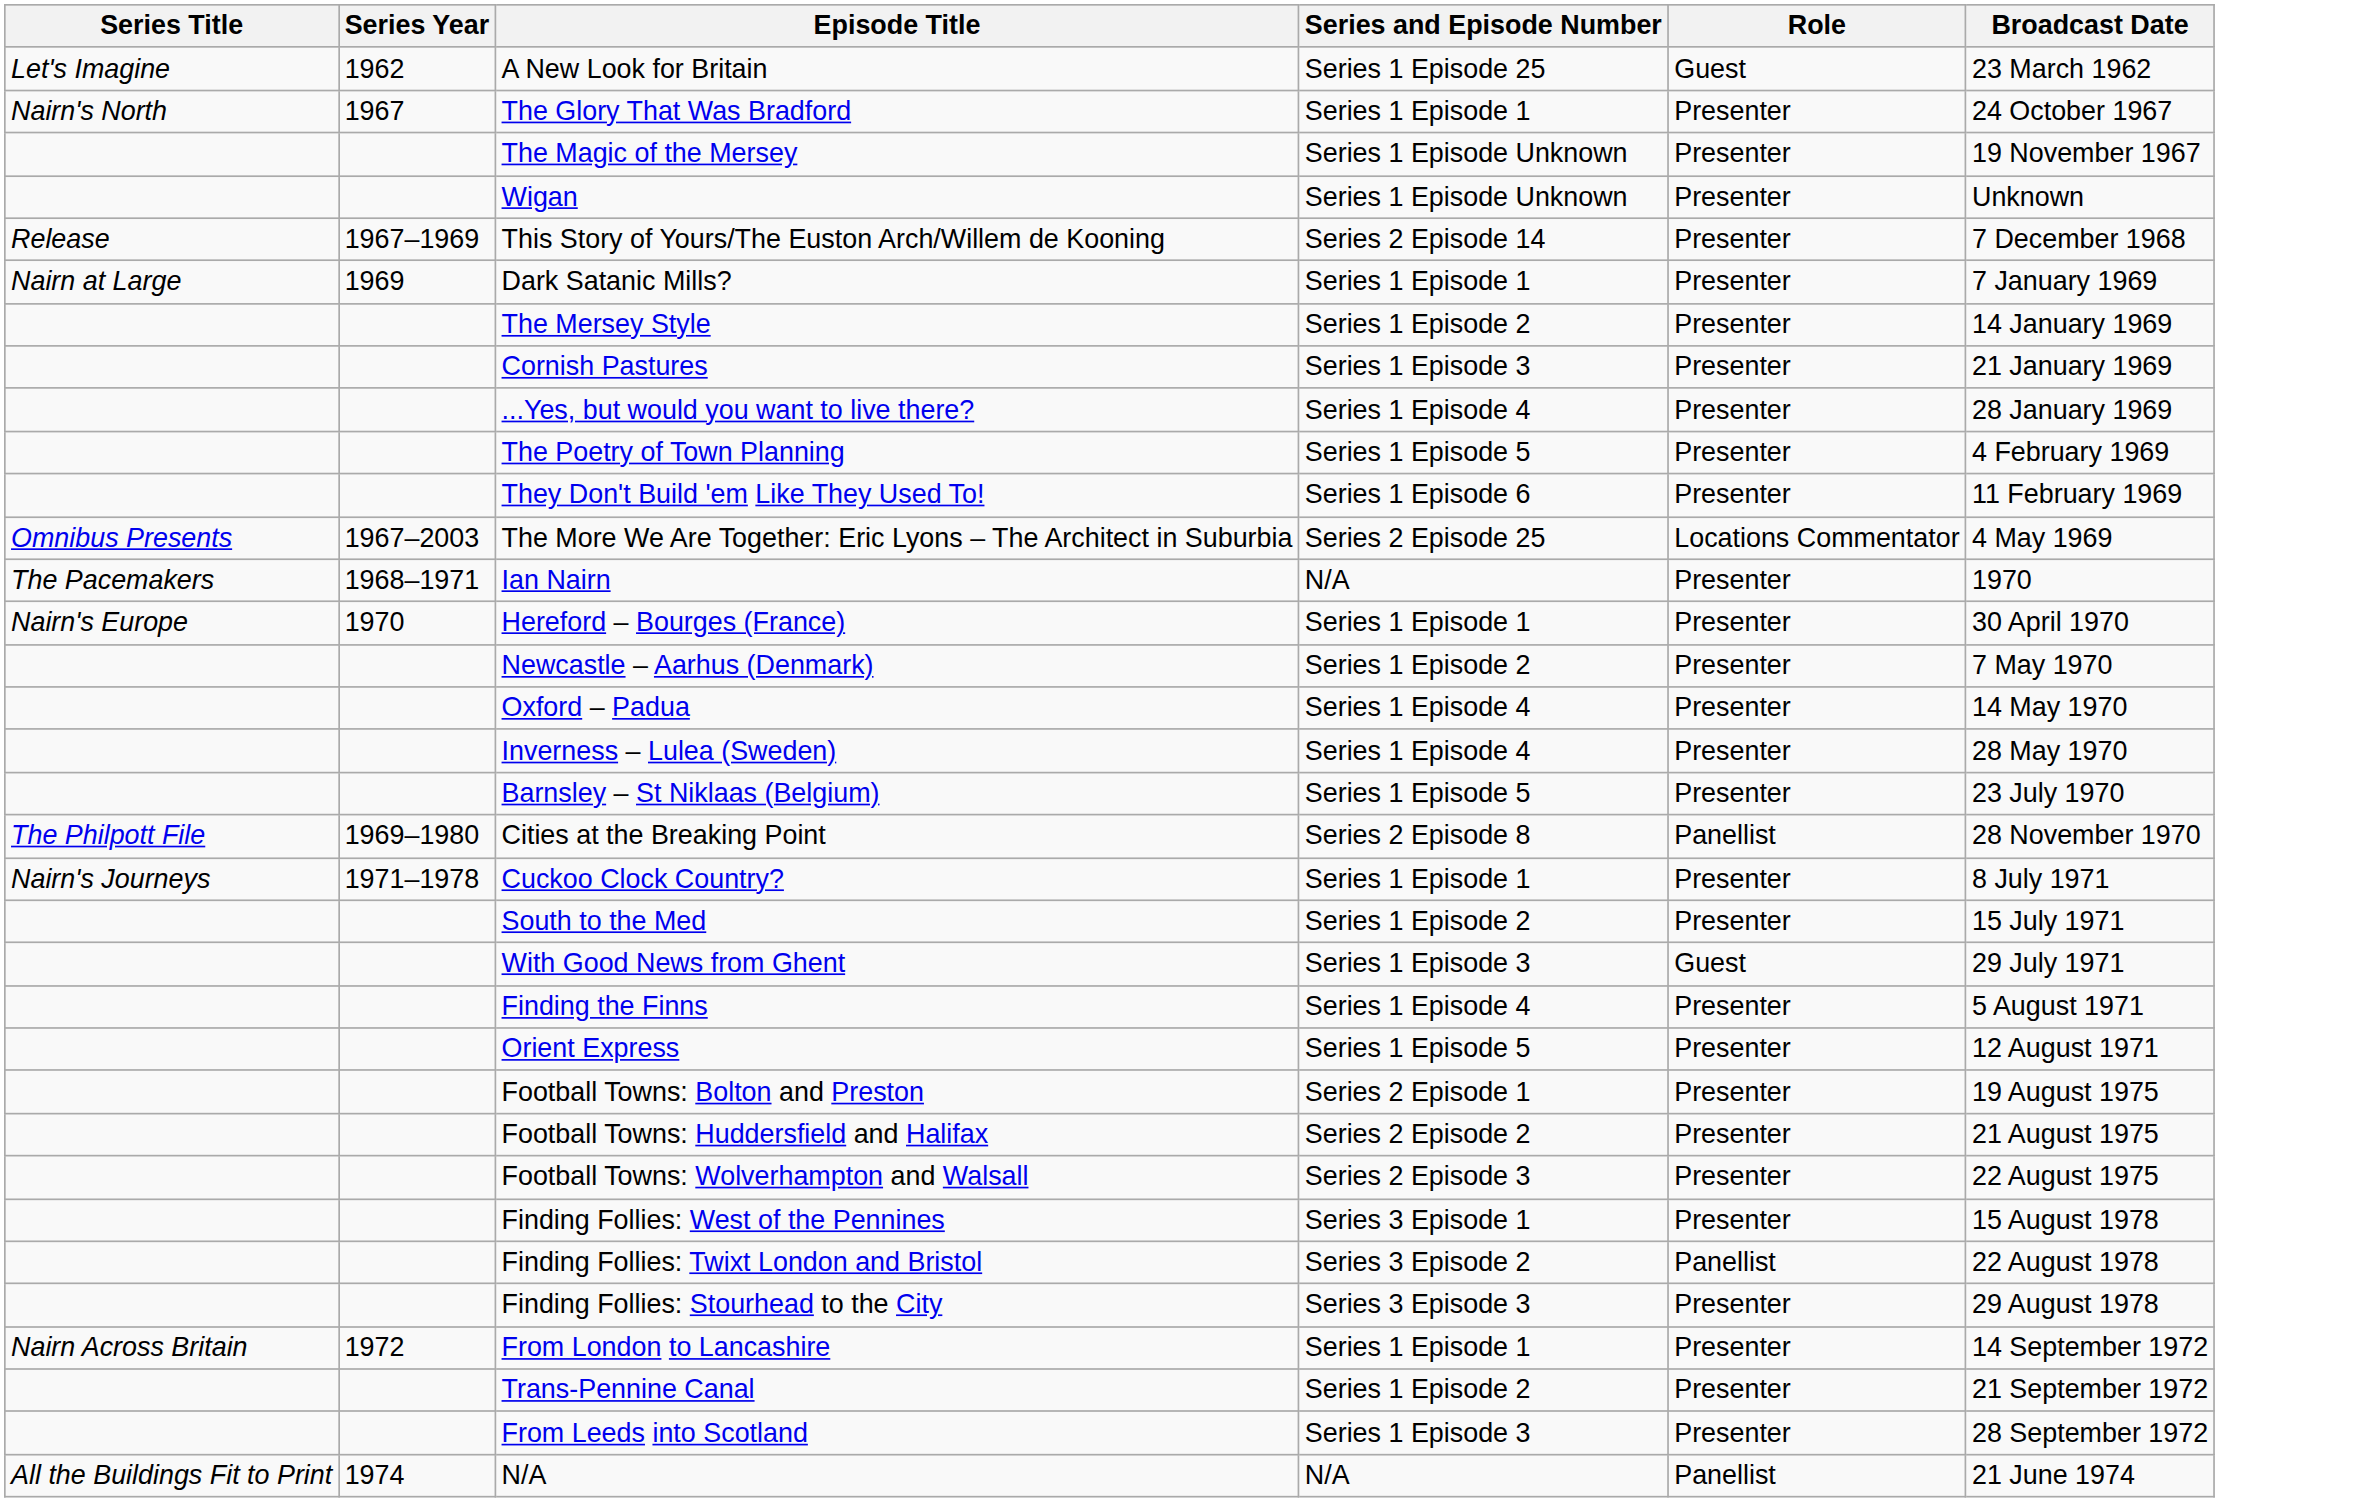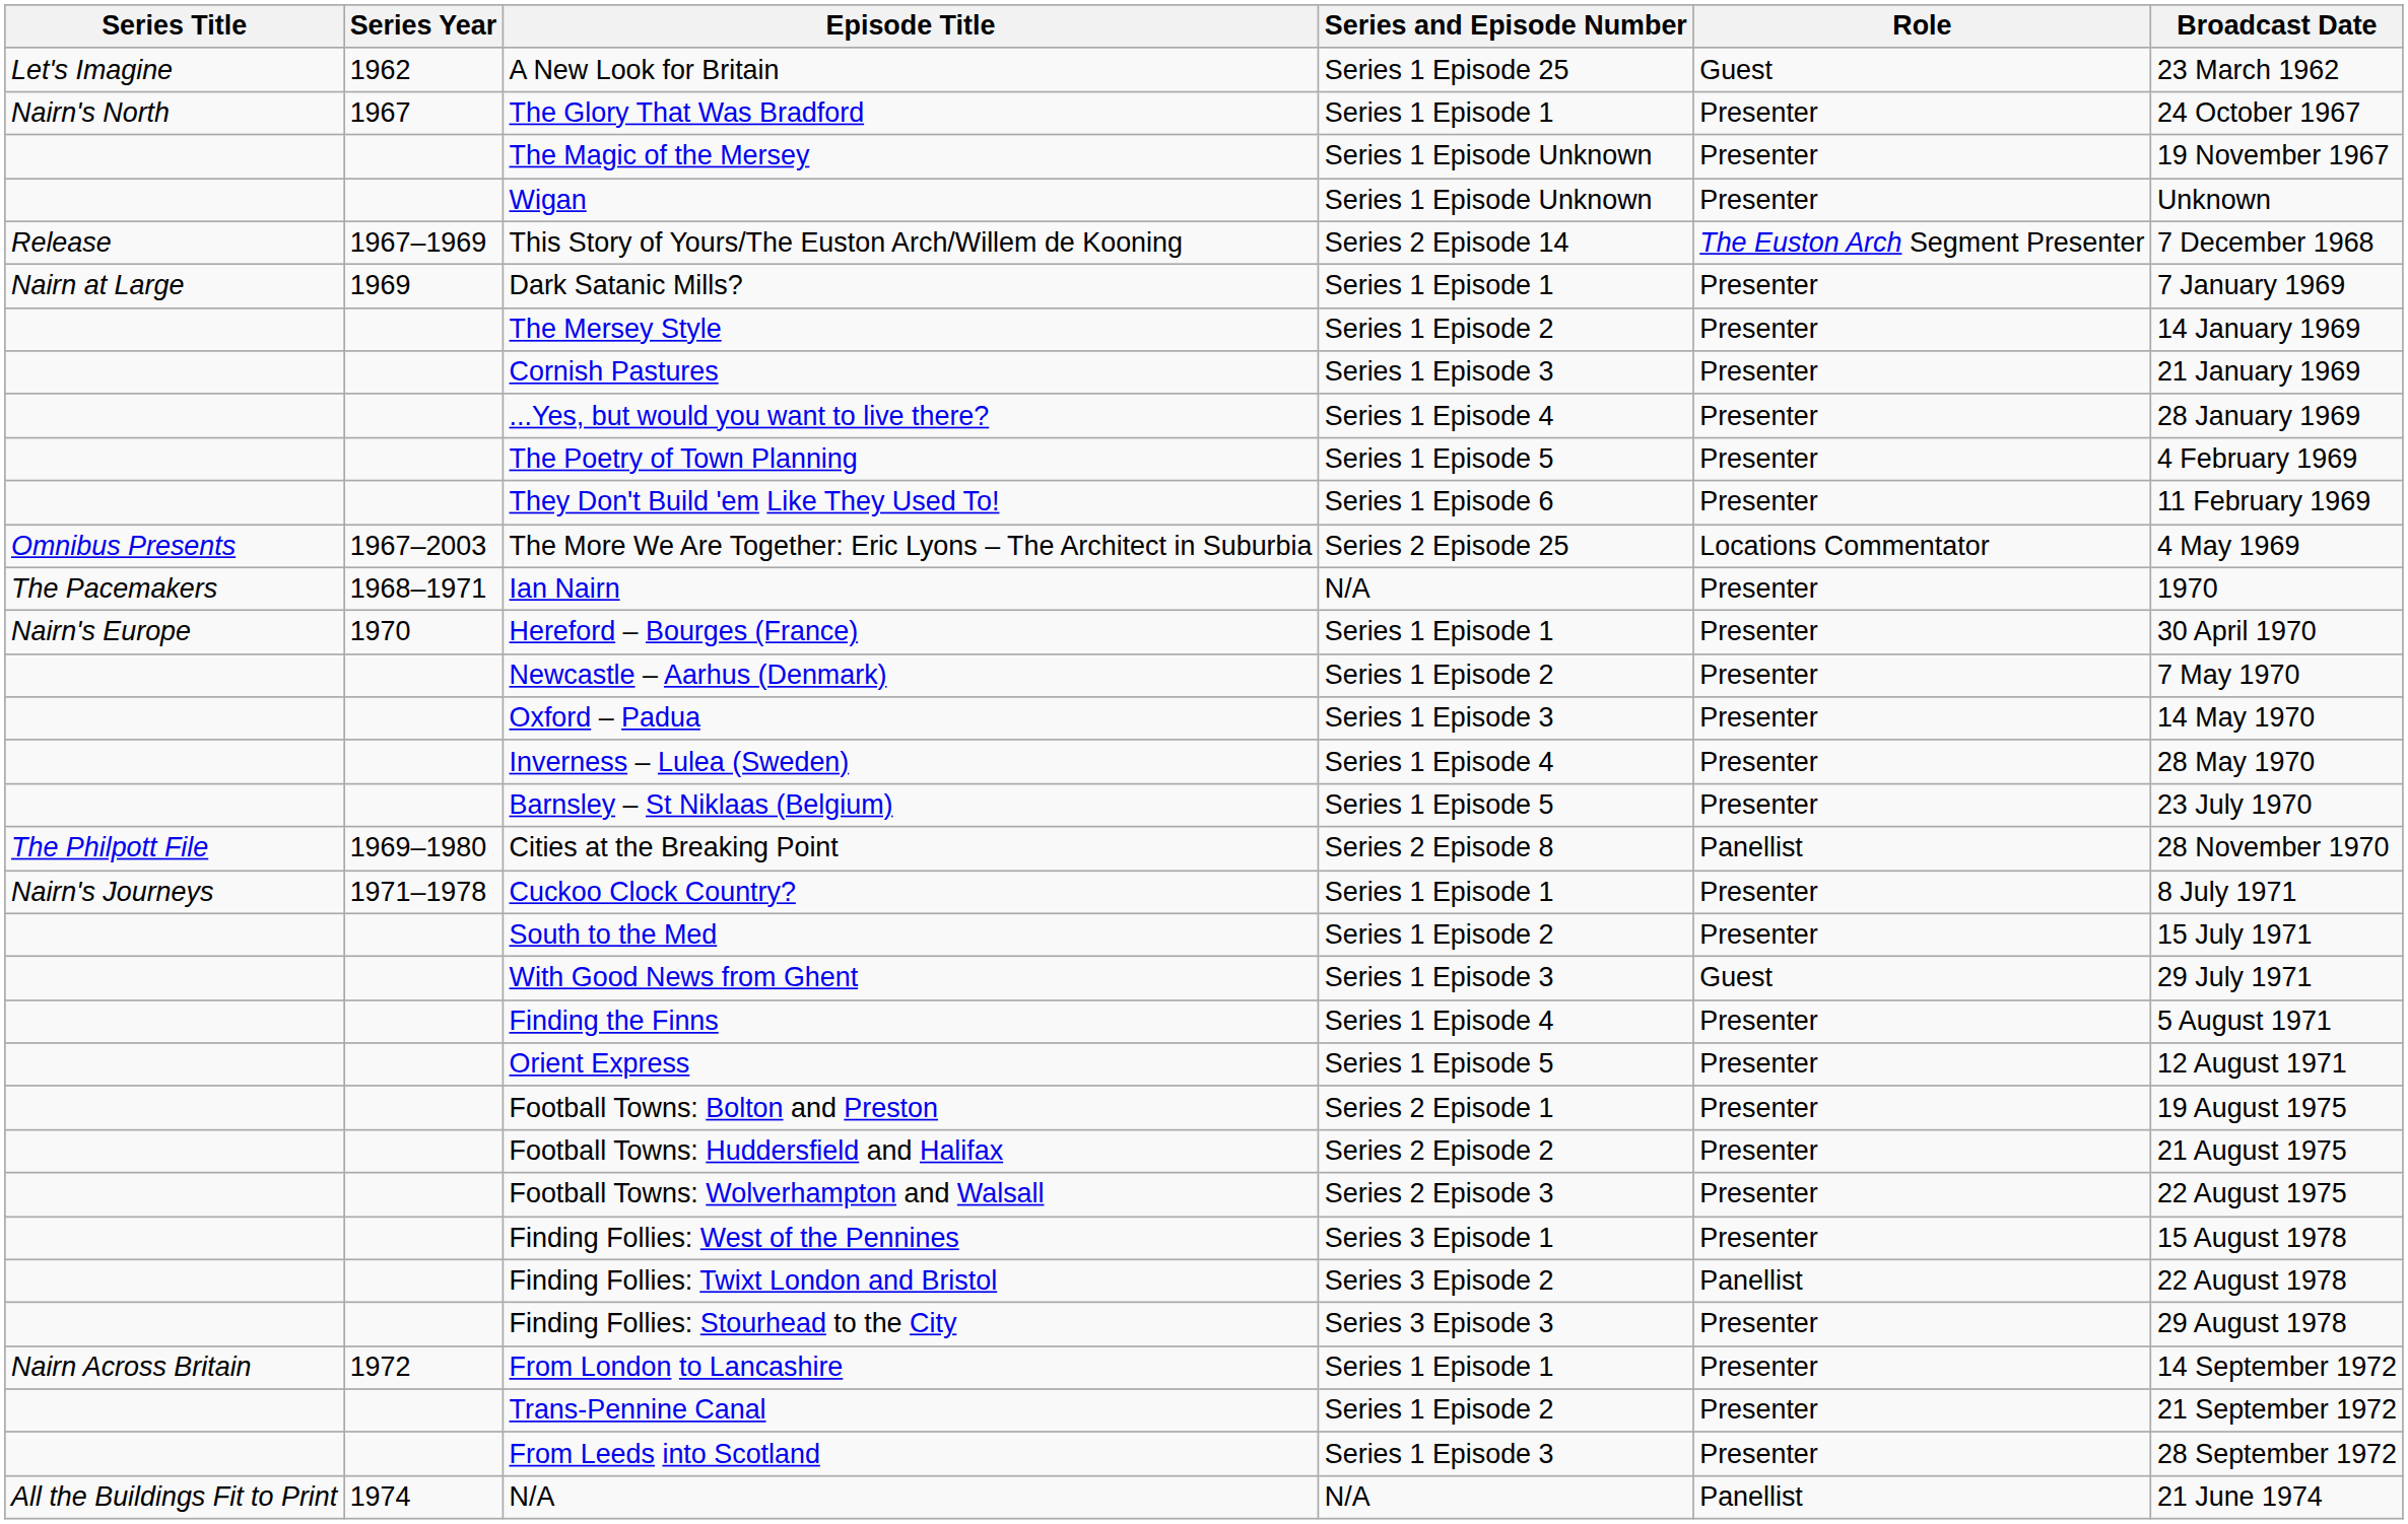This Story of Yours/The Euston Arch/Willem de Kooning | Role: Presenter -> The Euston Arch Segment Presenter
Oxford – Padua | Series and Episode Number: Series 1 Episode 4 -> Series 1 Episode 3
